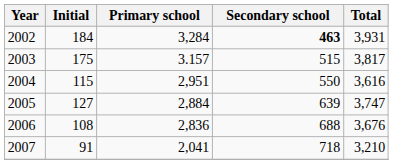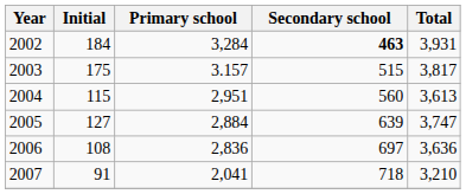2004 | Secondary school: 550 -> 560
2004 | Total: 3,616 -> 3,613
2006 | Secondary school: 688 -> 697
2006 | Total: 3,676 -> 3,636
